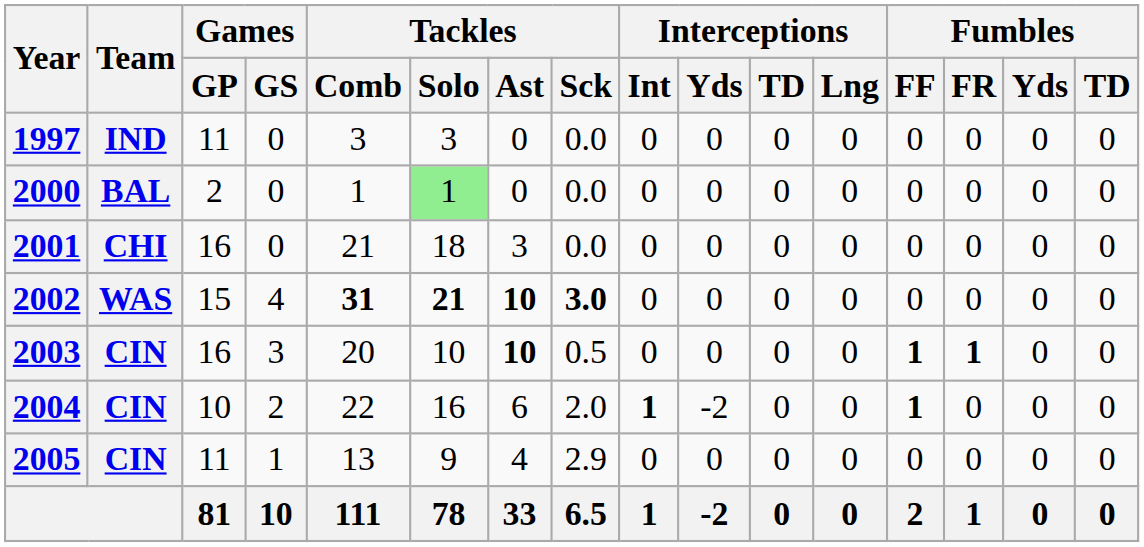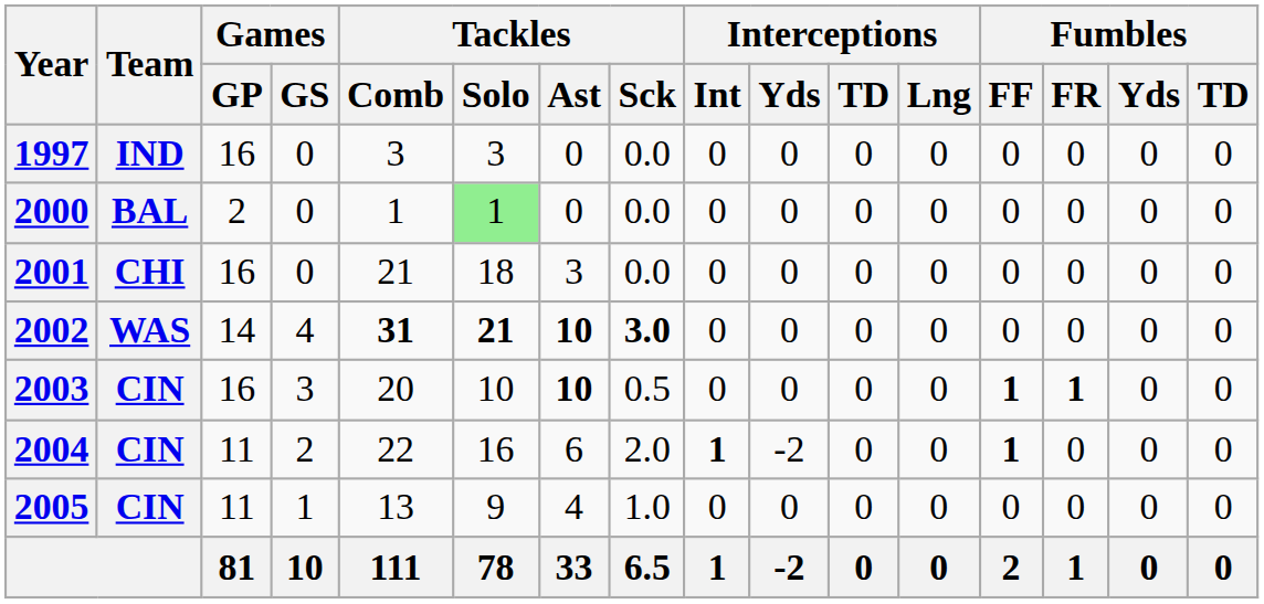1997 | Games / GP: 11 -> 16
2002 | Games / GP: 15 -> 14
2004 | Games / GP: 10 -> 11
2005 | Tackles / Sck: 2.9 -> 1.0
